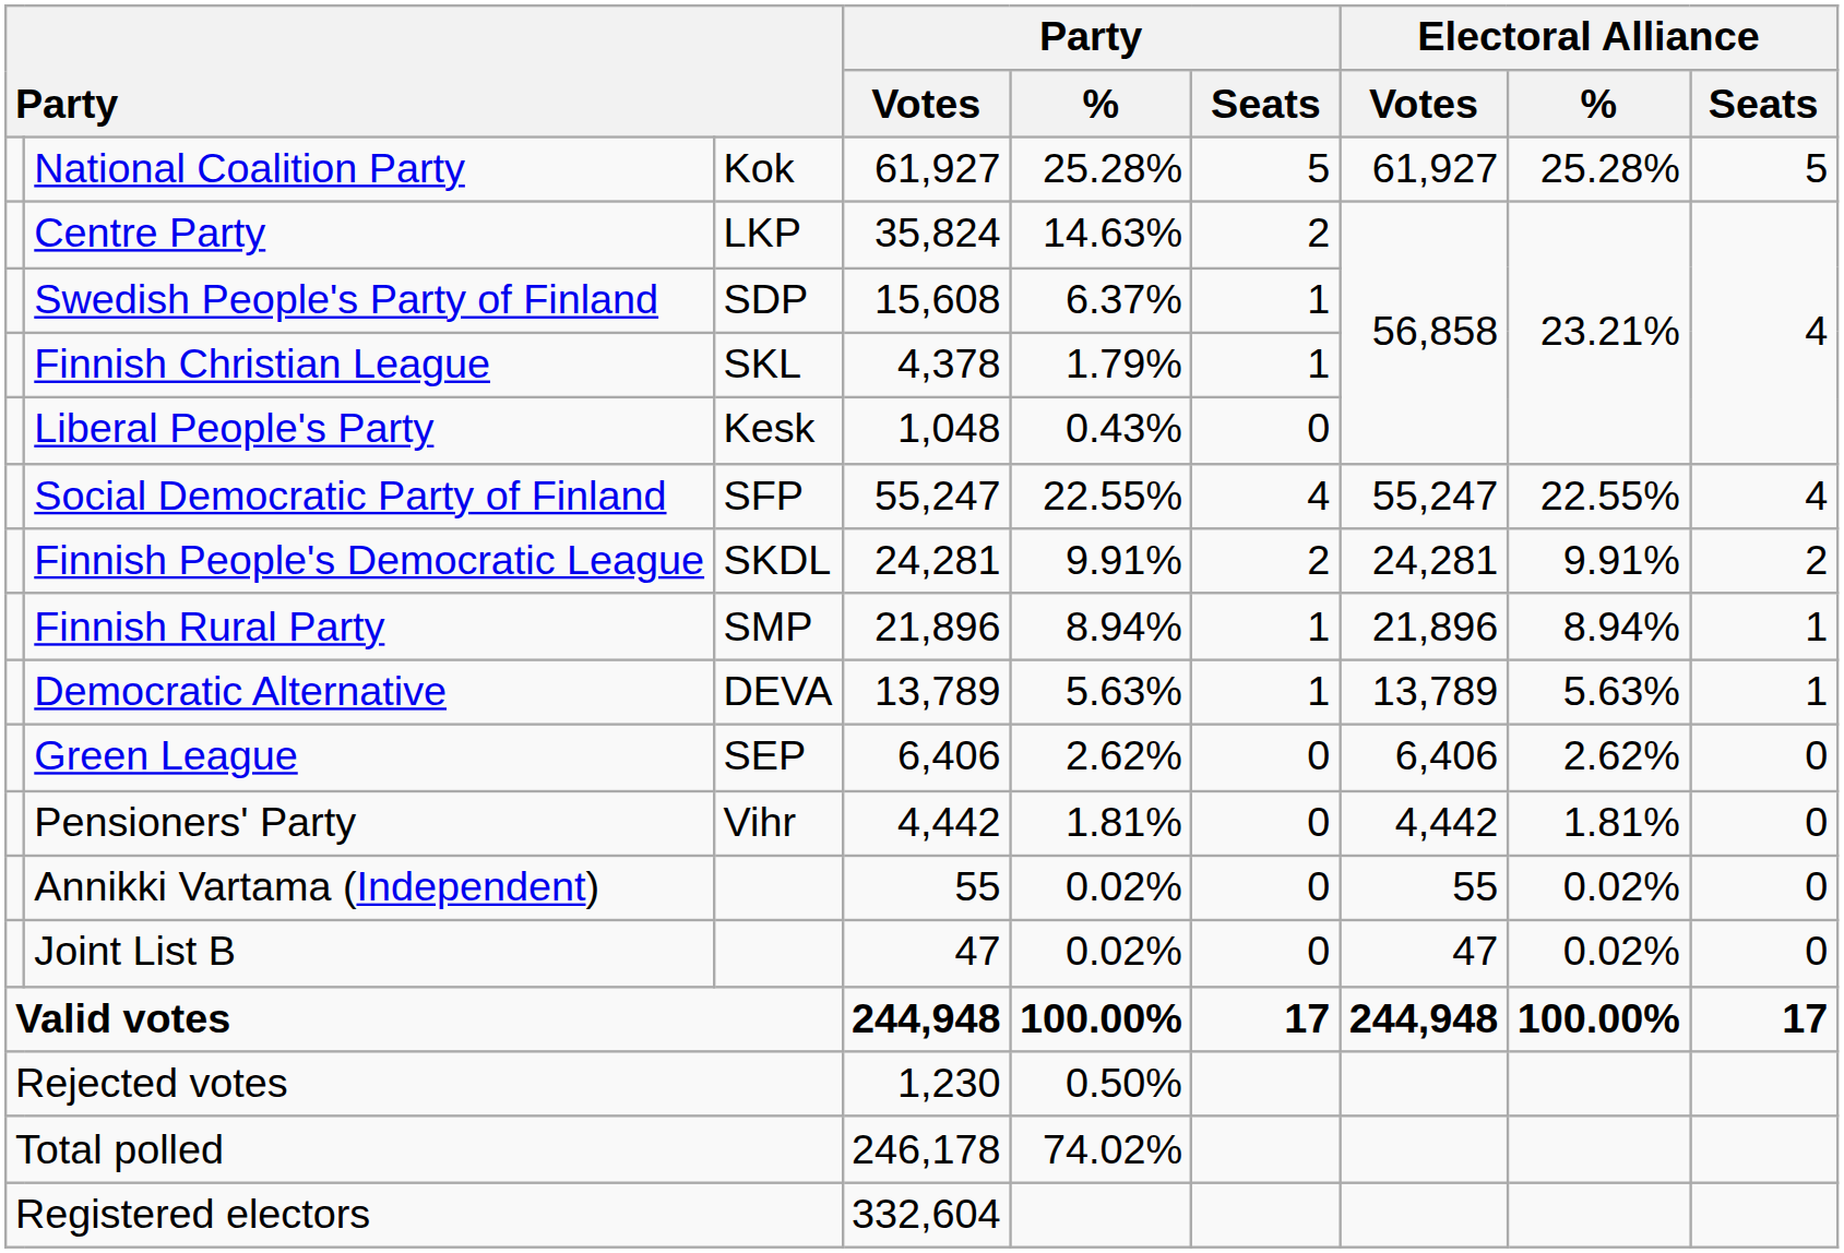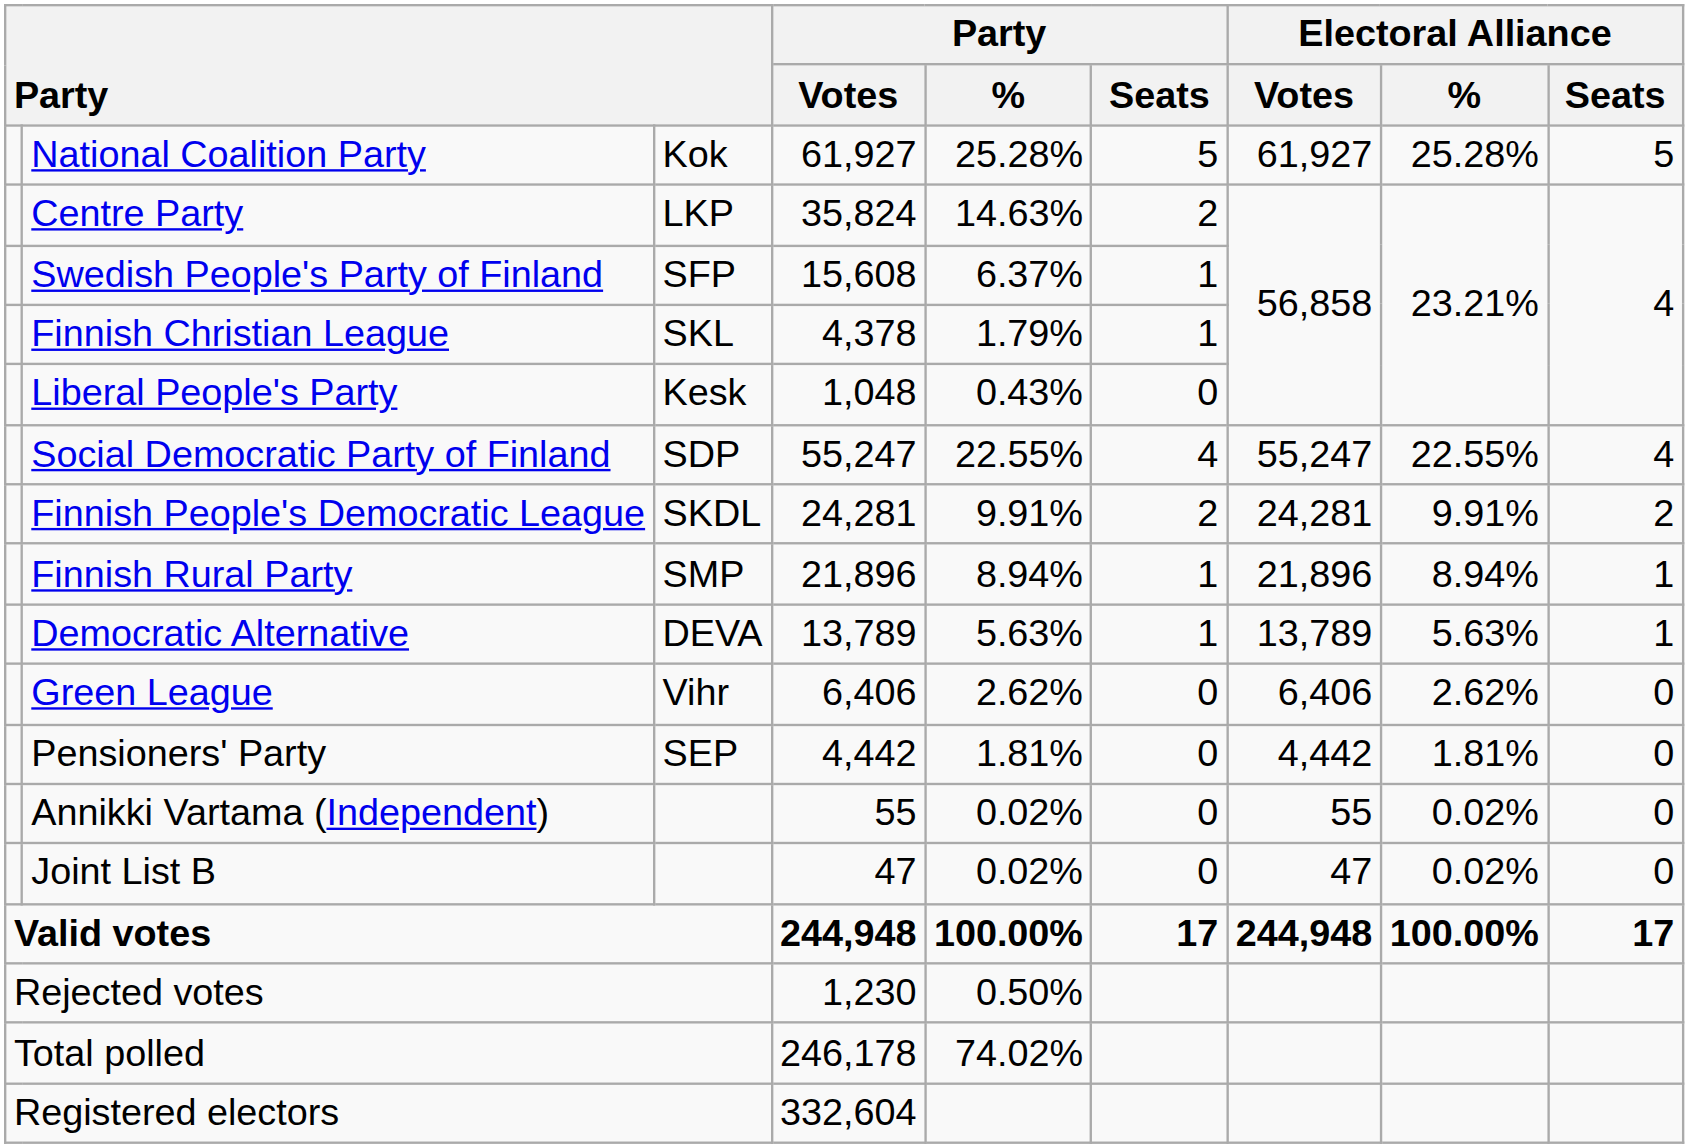Swedish People's Party of Finland | column 3: SDP -> SFP
Social Democratic Party of Finland | column 3: SFP -> SDP
Green League | column 3: SEP -> Vihr
Pensioners' Party | column 3: Vihr -> SEP
